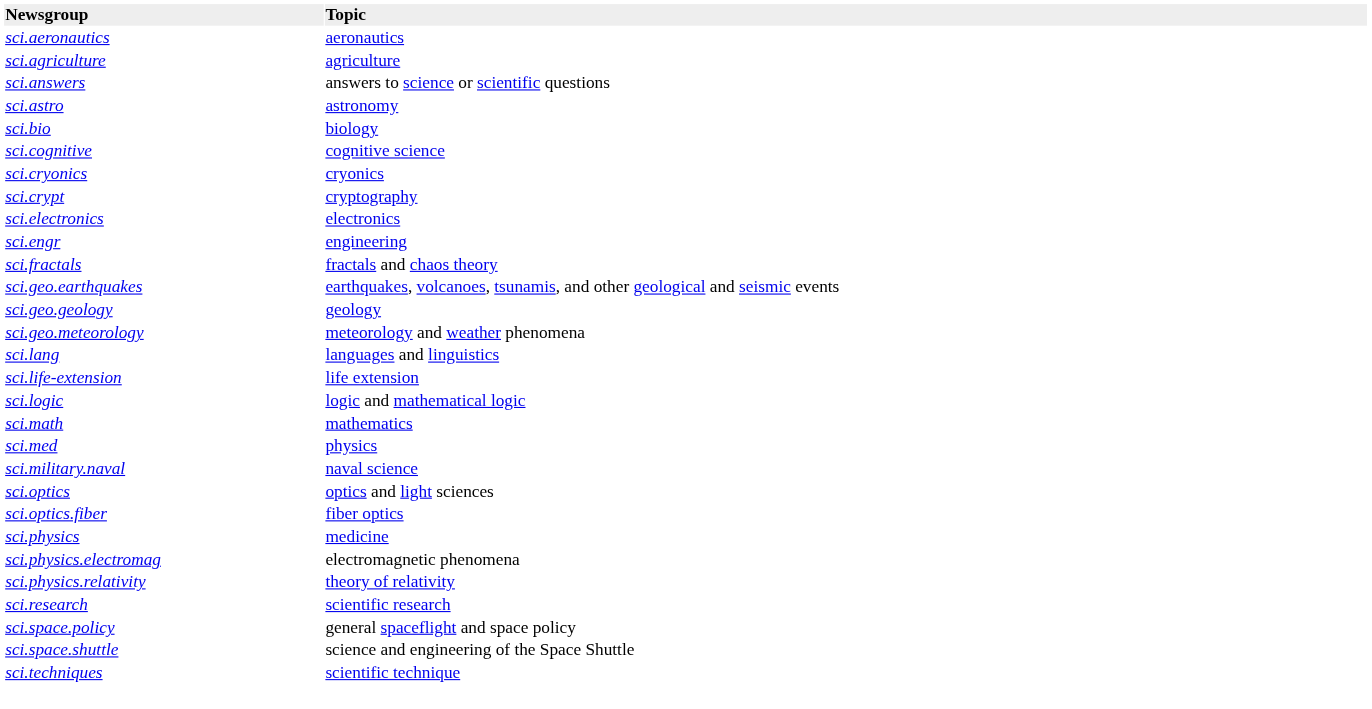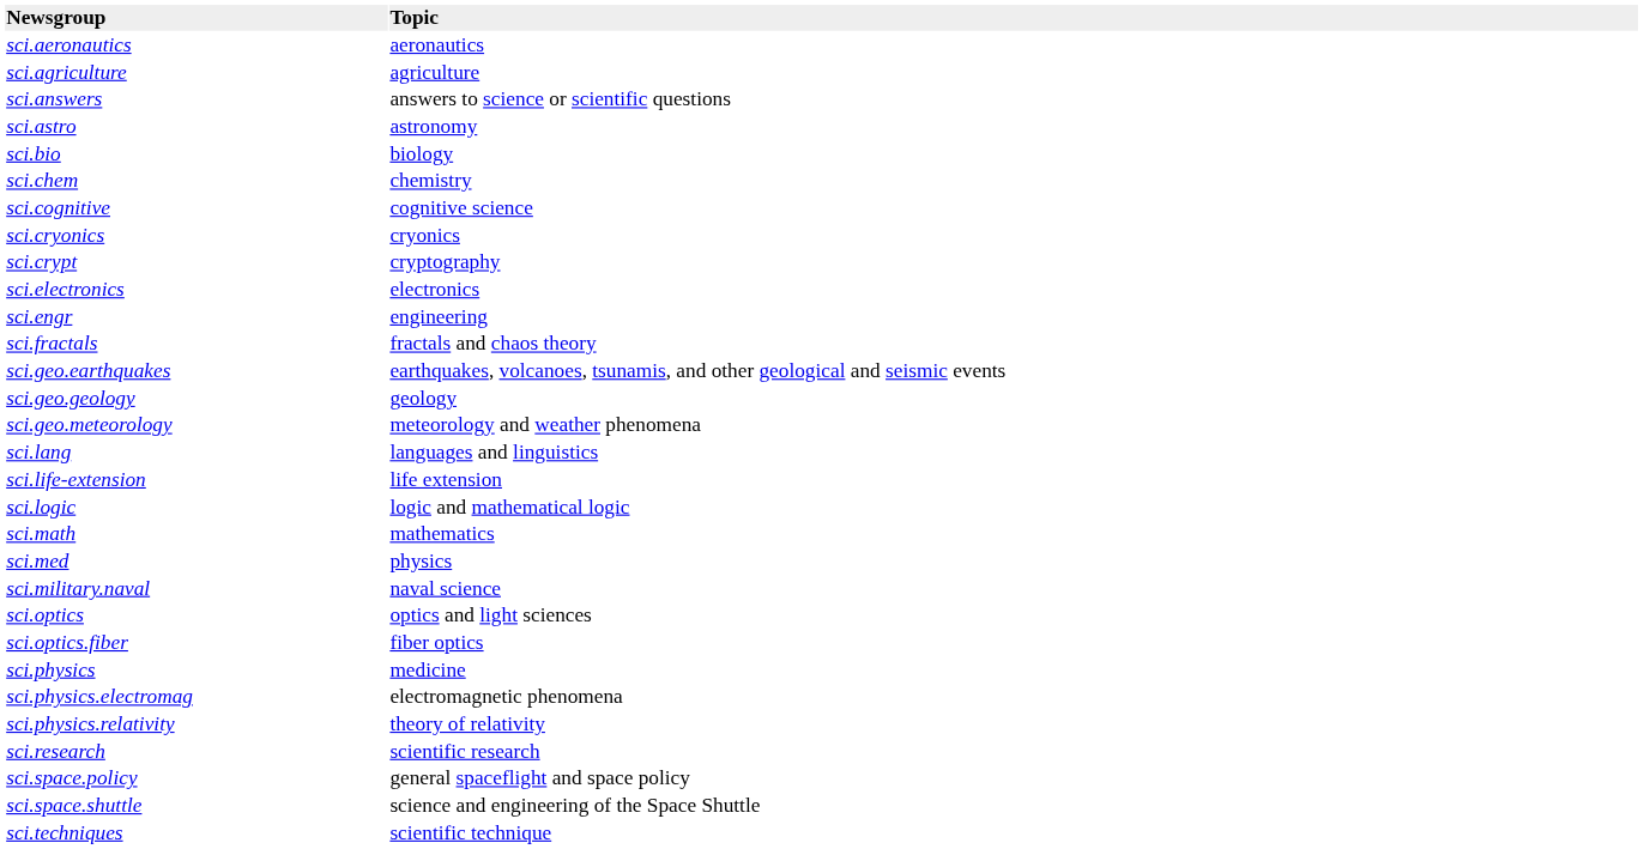+ row: sci.chem | chemistry
